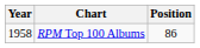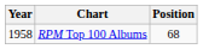RPM Top 100 Albums | Position: 86 -> 68
